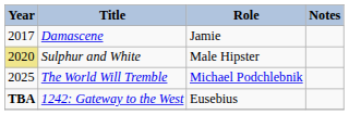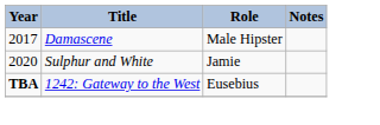Damascene | Role: Jamie -> Male Hipster
Sulphur and White | Year: khaki background -> no background
Sulphur and White | Role: Male Hipster -> Jamie
- row: 2025 | The World Will Tremble | Michael Podchlebnik
